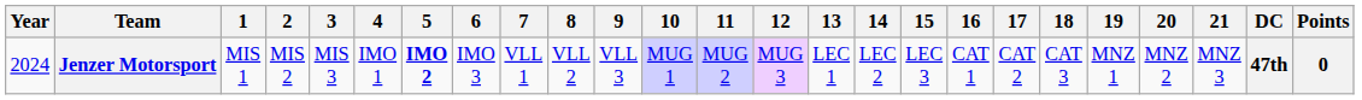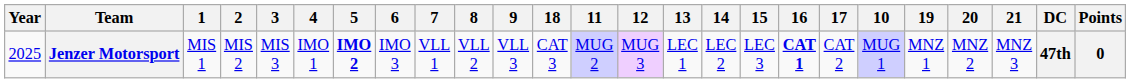columns swapped: 10 <-> 18
Jenzer Motorsport | Year: 2024 -> 2025
Jenzer Motorsport | 16: normal -> bold
